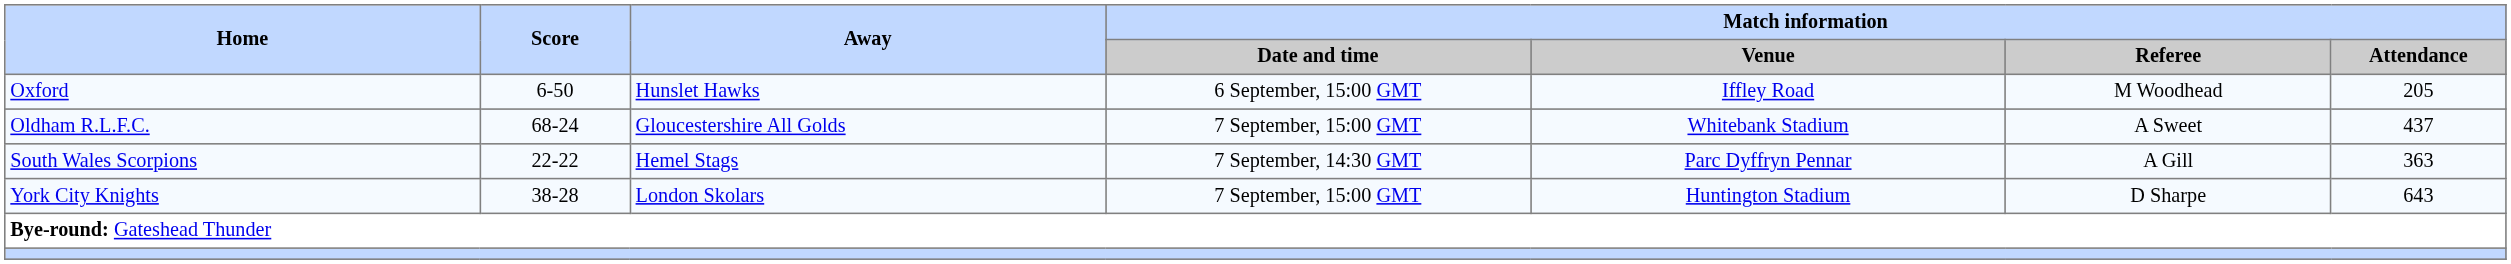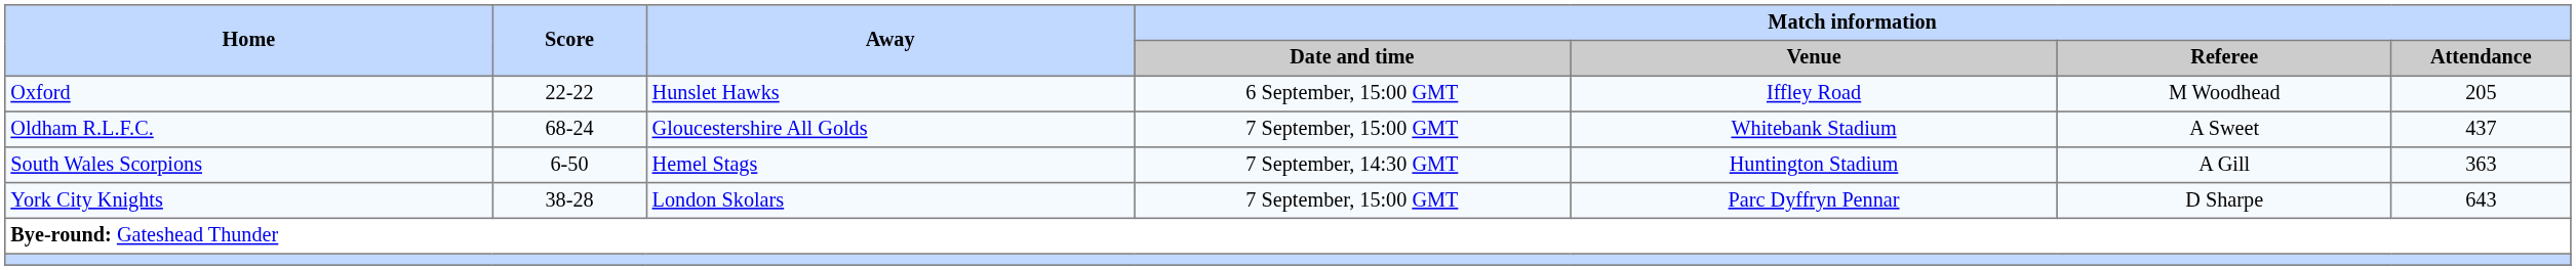Oxford | Score: 6-50 -> 22-22
South Wales Scorpions | Score: 22-22 -> 6-50
South Wales Scorpions | Match information / Venue: Parc Dyffryn Pennar -> Huntington Stadium
York City Knights | Match information / Venue: Huntington Stadium -> Parc Dyffryn Pennar
